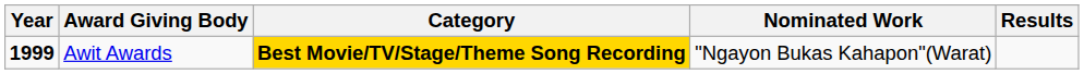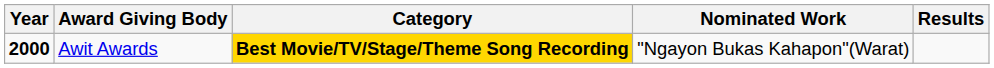Awit Awards | Year: 1999 -> 2000
